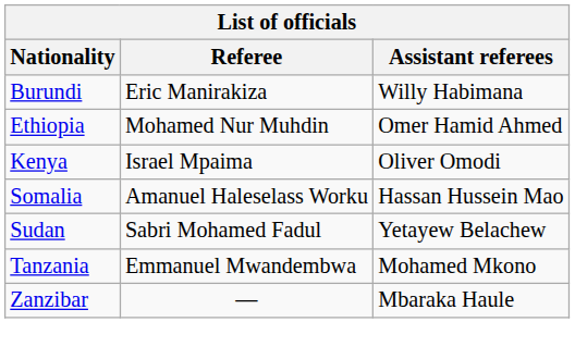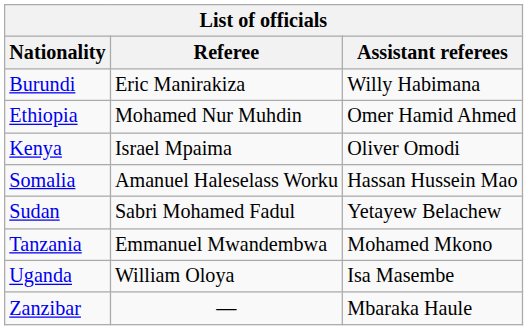+ row: Uganda | William Oloya | Isa Masembe
